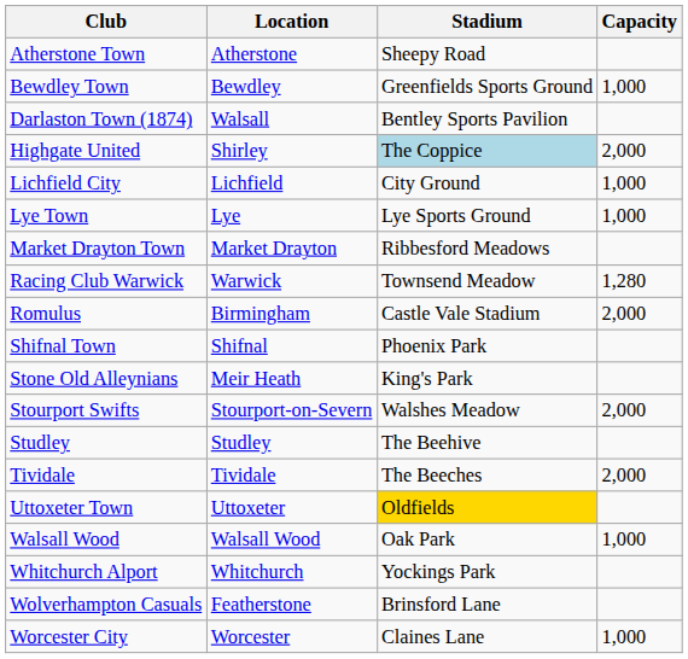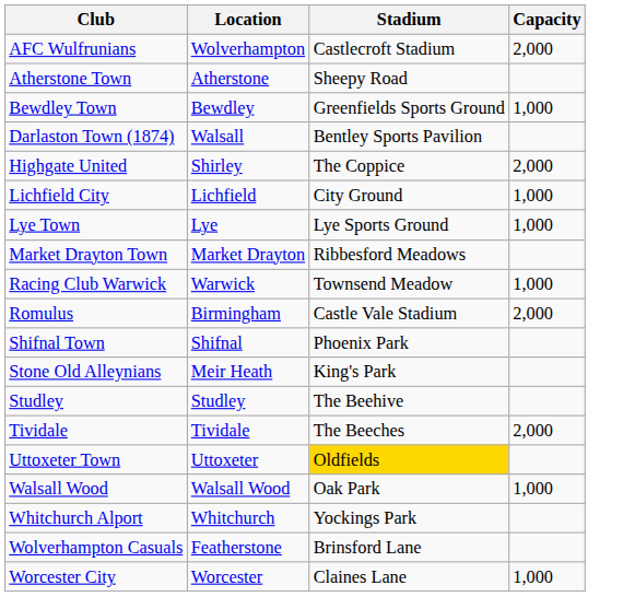+ row: AFC Wulfrunians | Wolverhampton | Castlecroft Stadium | 2,000
Highgate United | Stadium: lightblue background -> no background
Racing Club Warwick | Capacity: 1,280 -> 1,000
- row: Stourport Swifts | Stourport-on-Severn | Walshes Meadow | 2,000
